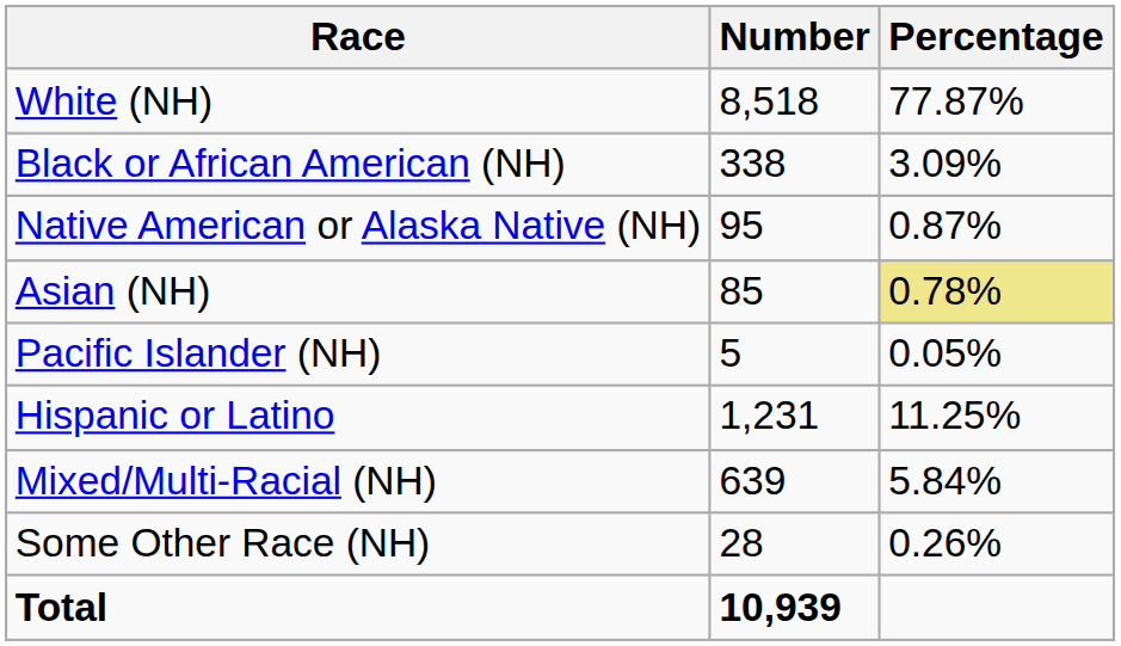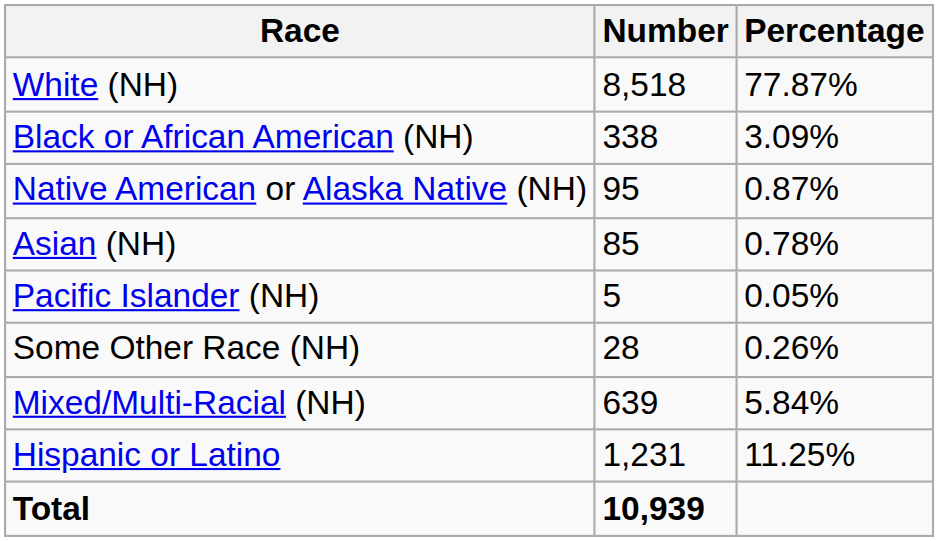Asian (NH) | Percentage: khaki background -> no background
rows swapped: Some Other Race (NH) <-> Hispanic or Latino
